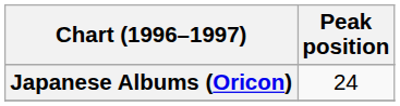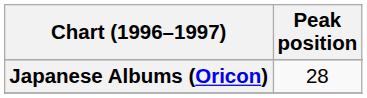Japanese Albums (Oricon) | Peak position: 24 -> 28
